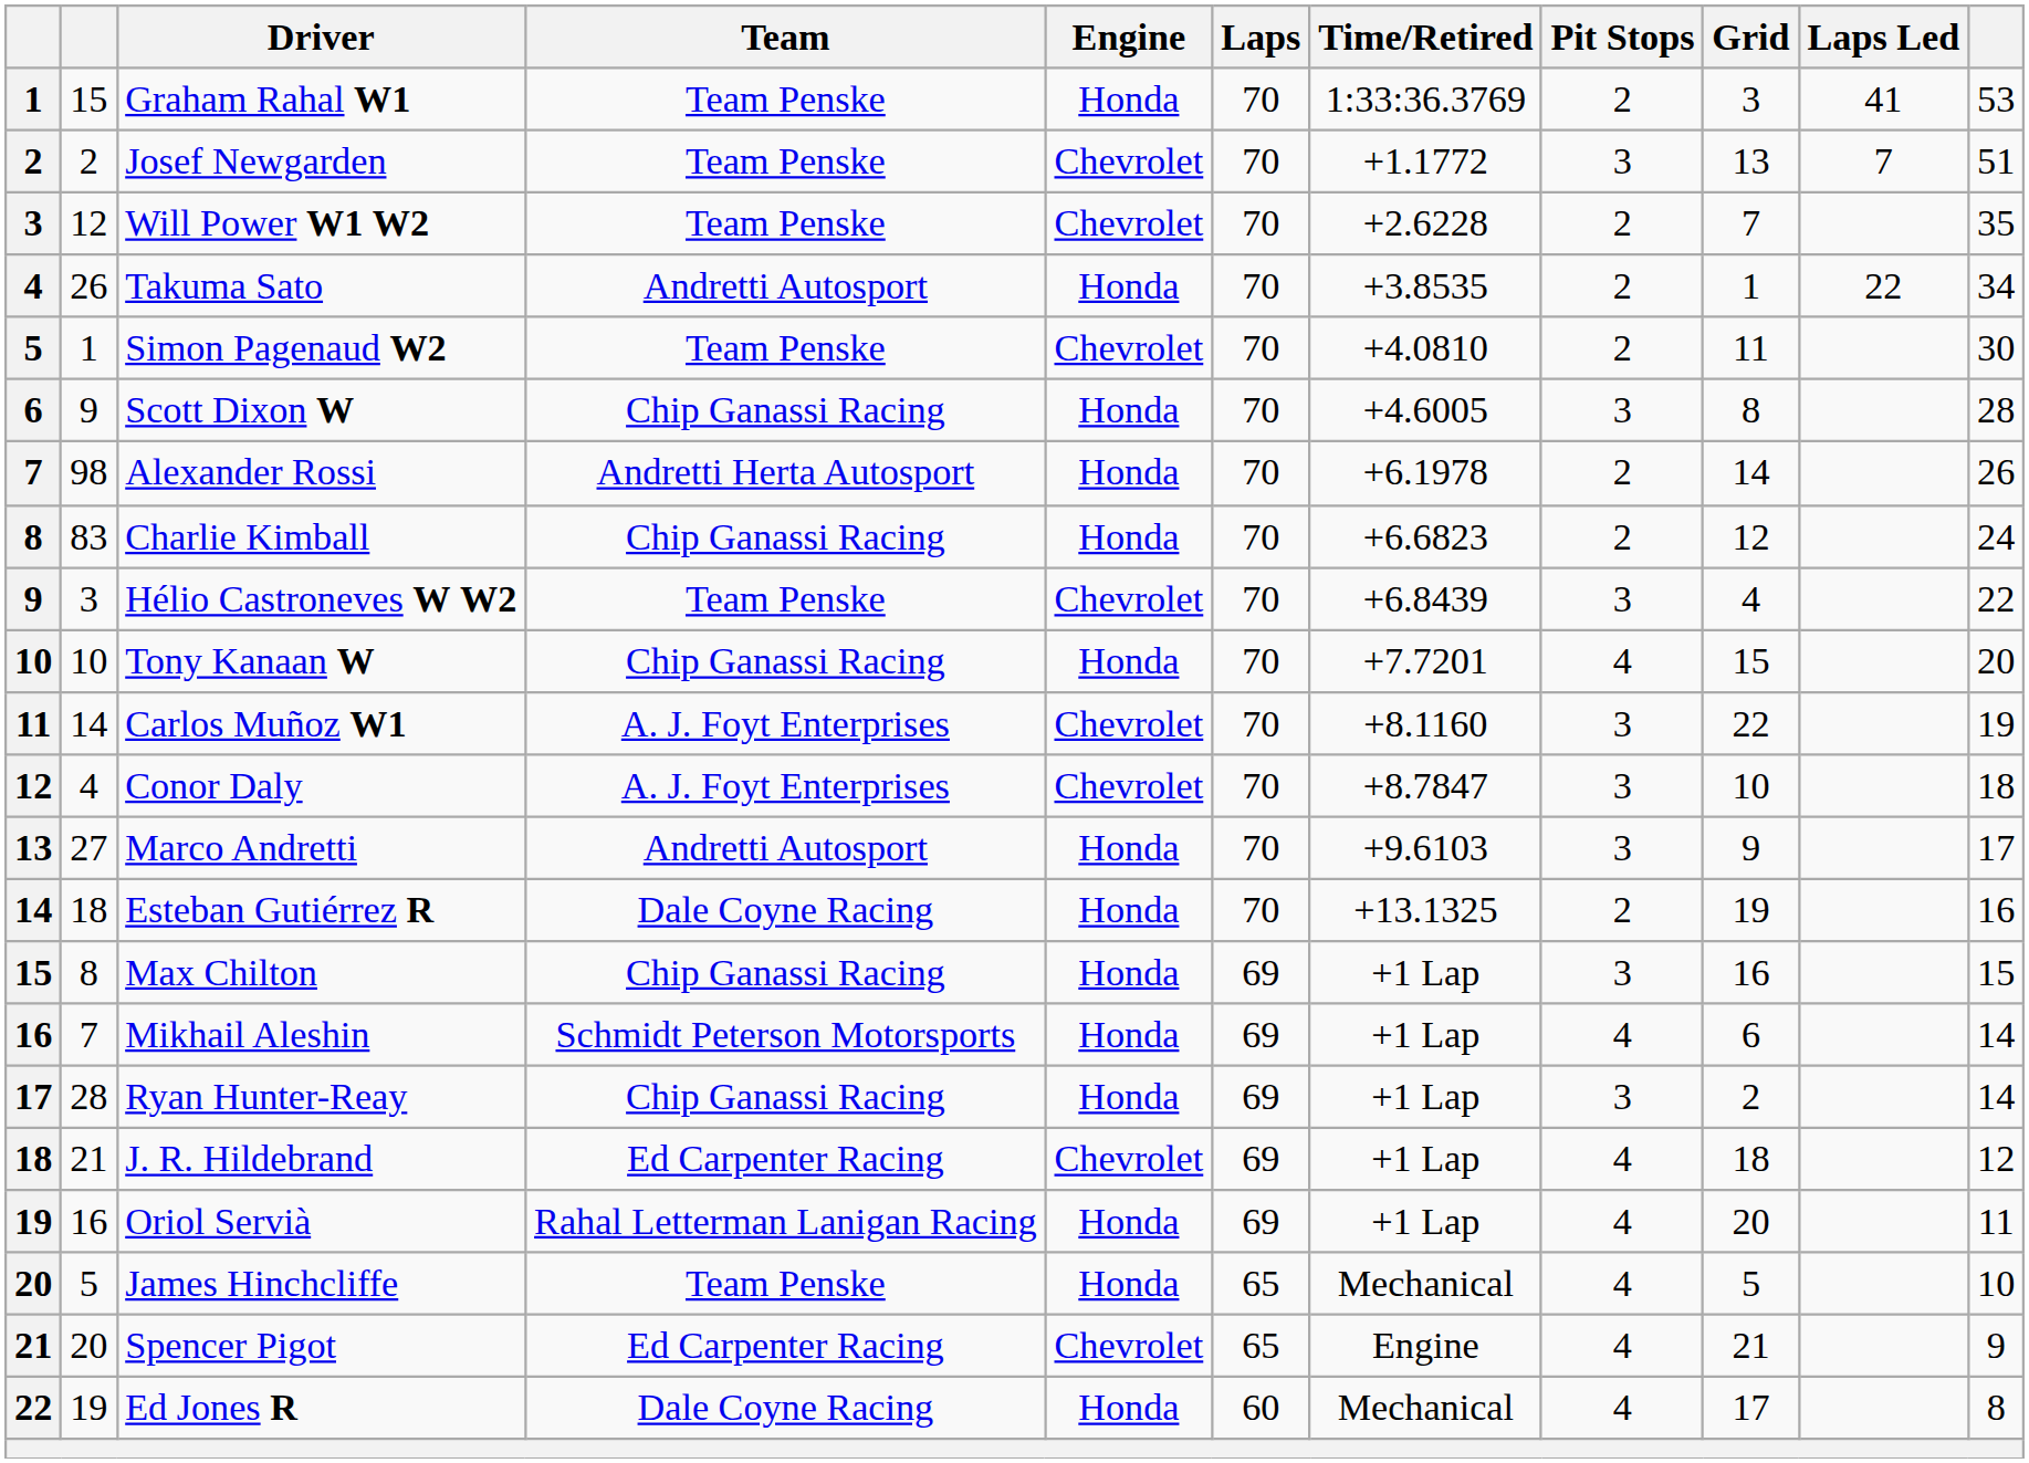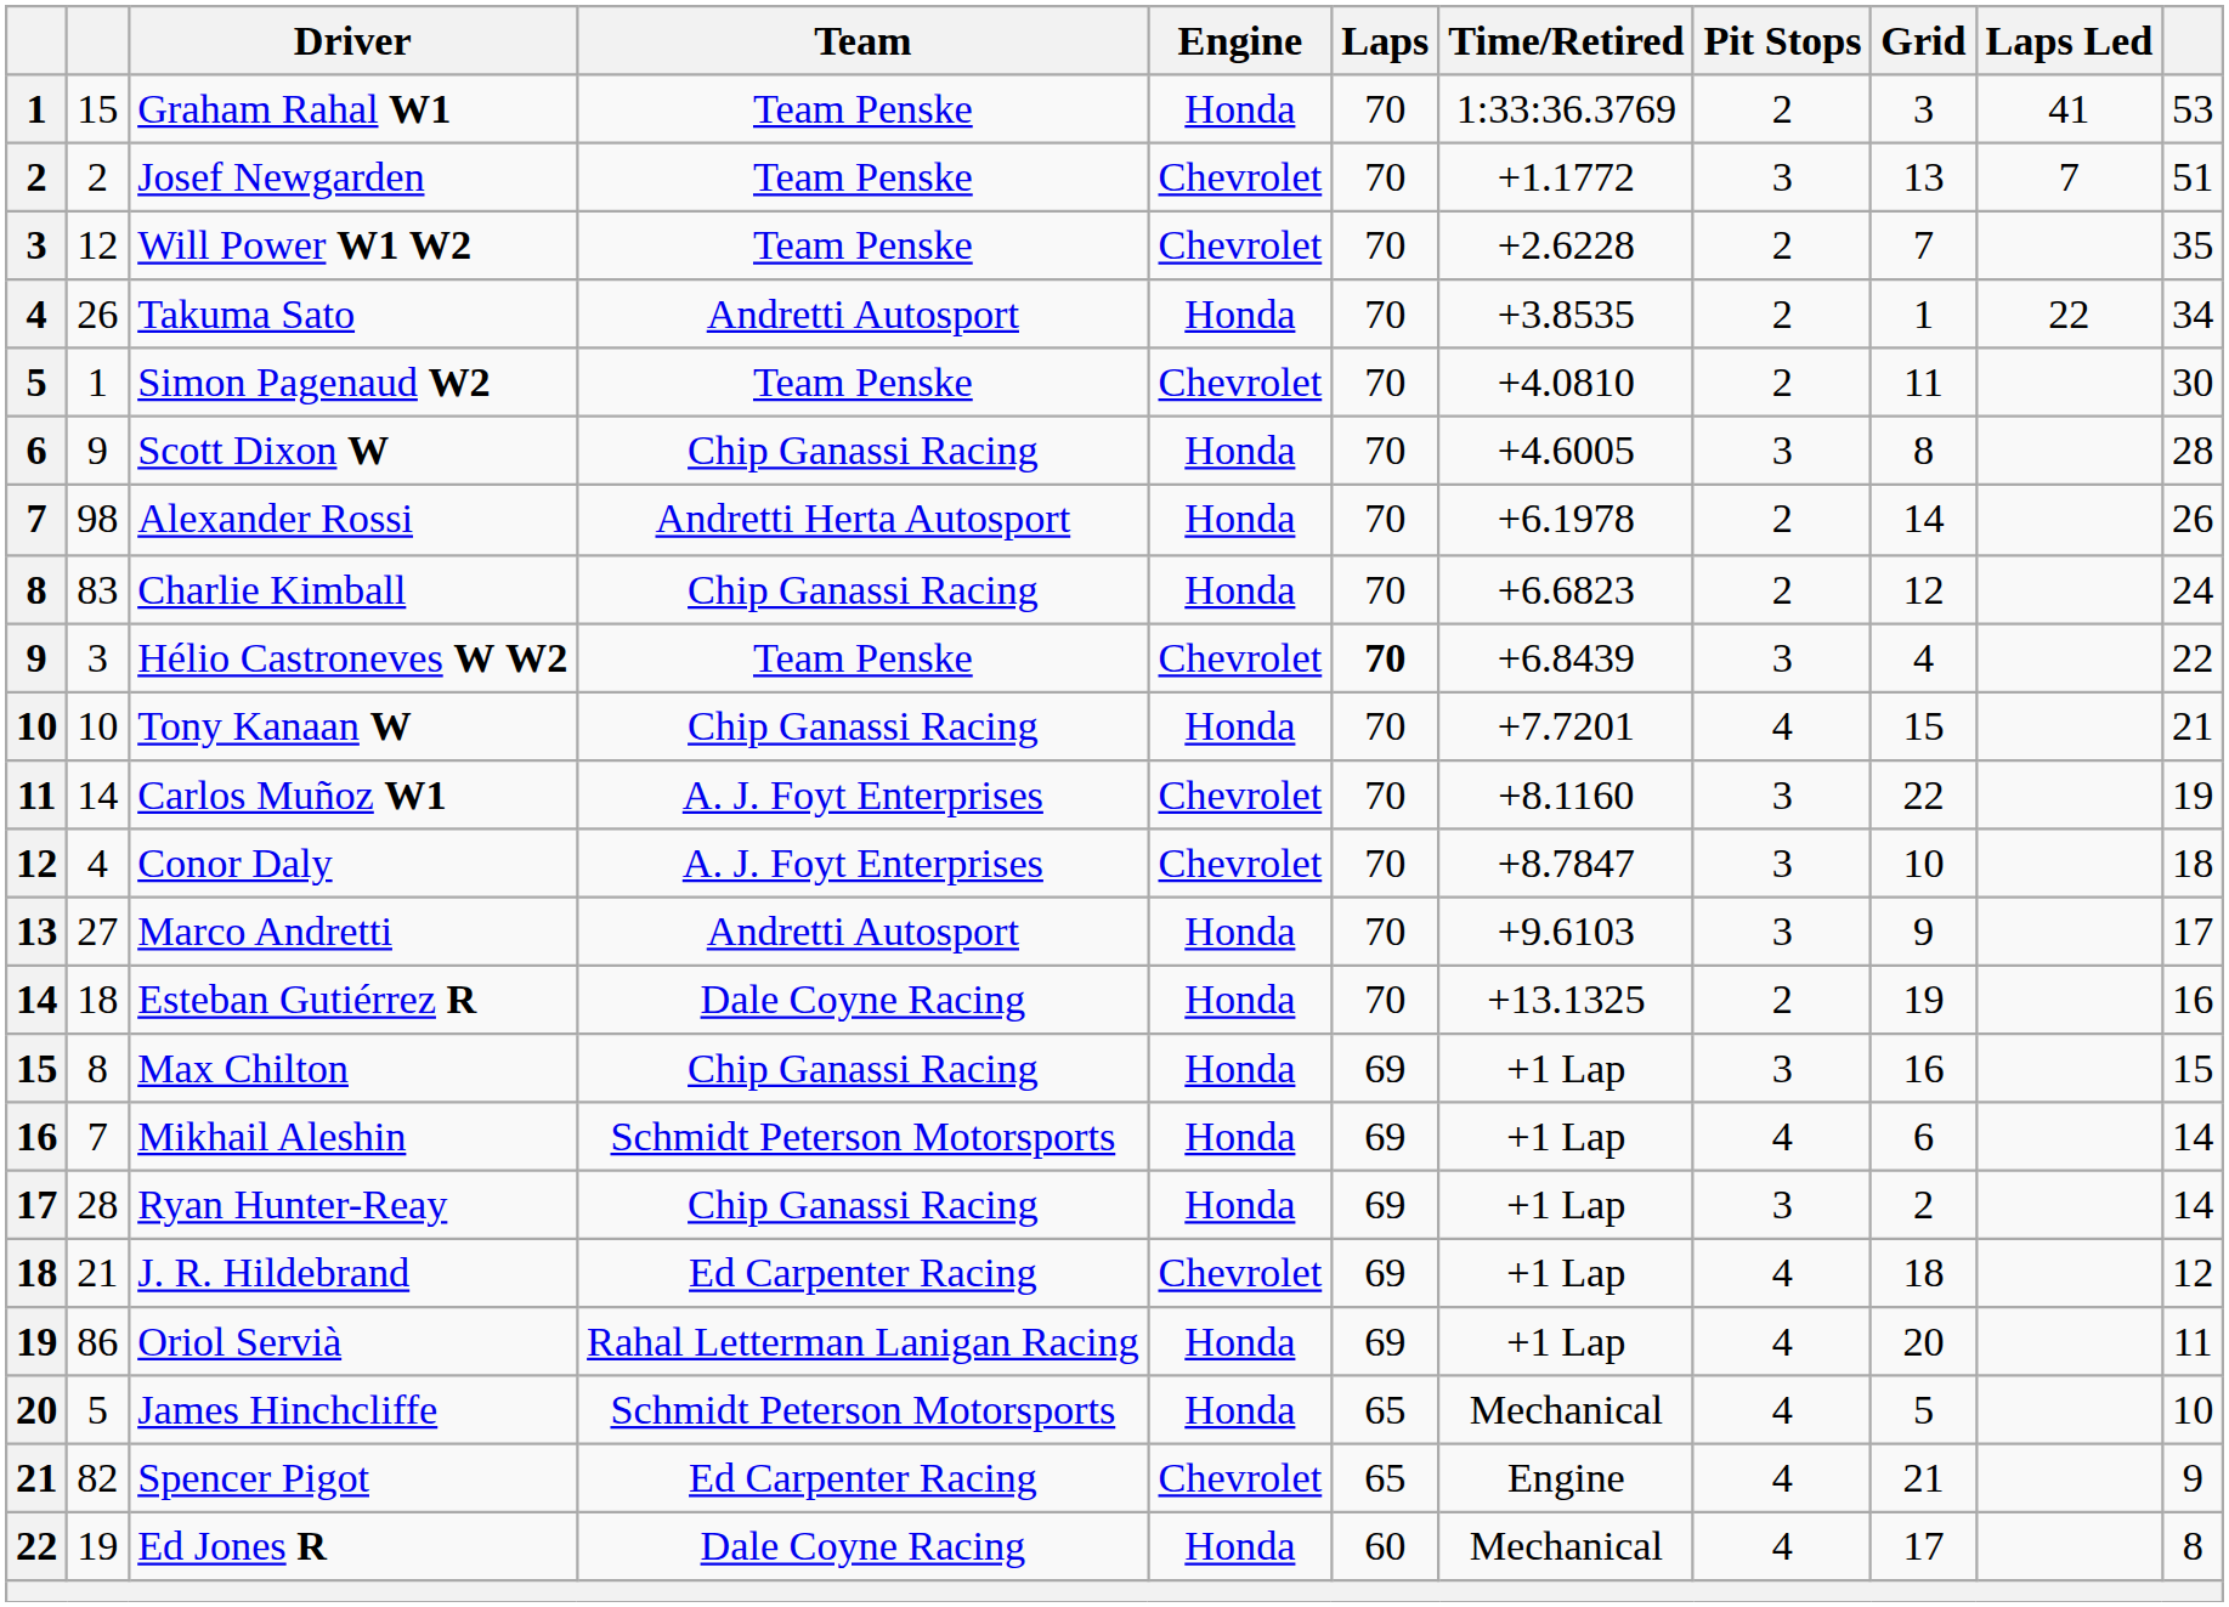Hélio Castroneves W W2 | Laps: normal -> bold
Tony Kanaan W | column 11: 20 -> 21
Oriol Servià | column 2: 16 -> 86
James Hinchcliffe | Team: Team Penske -> Schmidt Peterson Motorsports
Spencer Pigot | column 2: 20 -> 82
